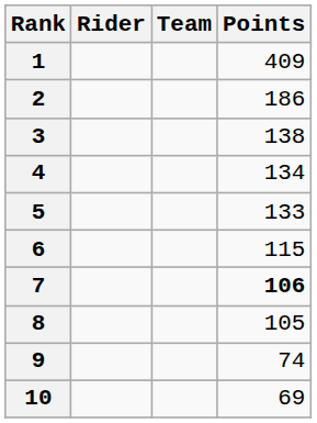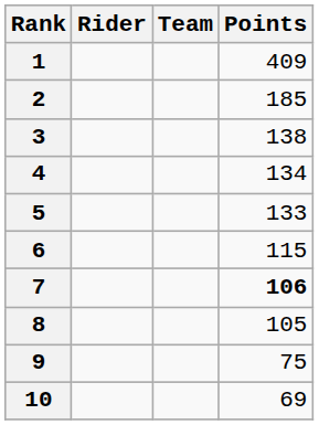2 | Points: 186 -> 185
9 | Points: 74 -> 75
